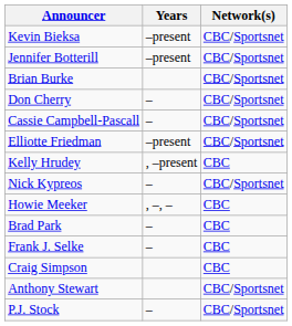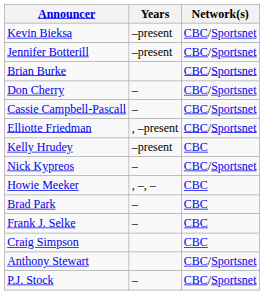Elliotte Friedman | Years: –present -> , –present
Kelly Hrudey | Years: , –present -> –present
